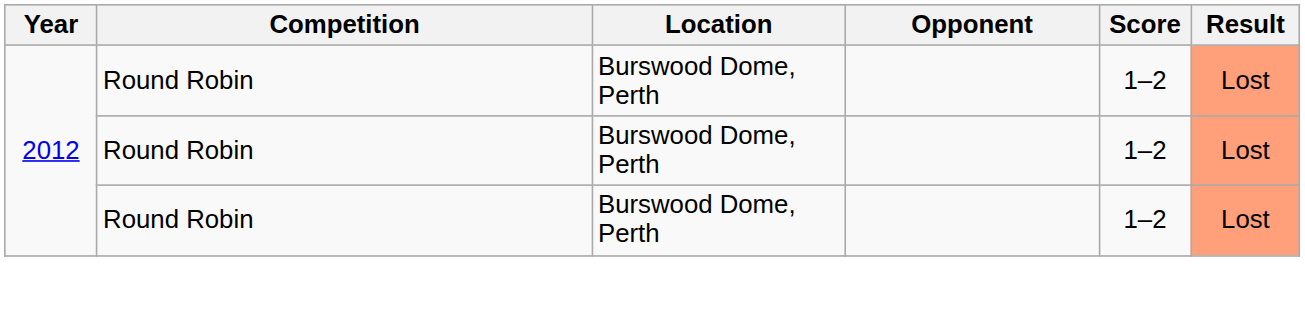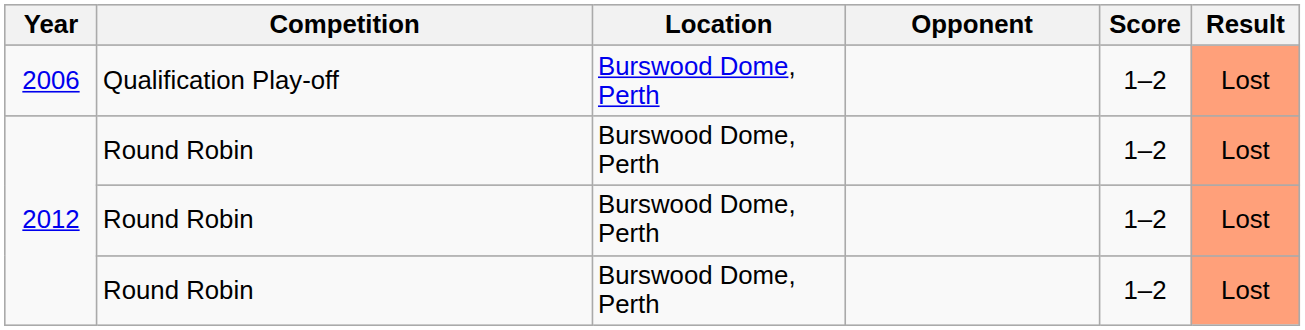+ row: 2006 | Qualification Play-off | Burswood Dome, Perth | 1–2 | Lost
